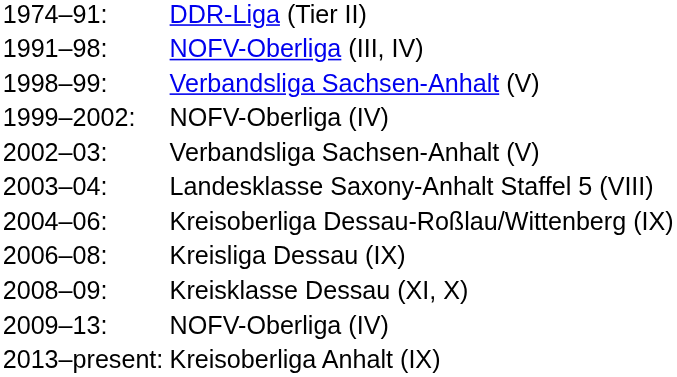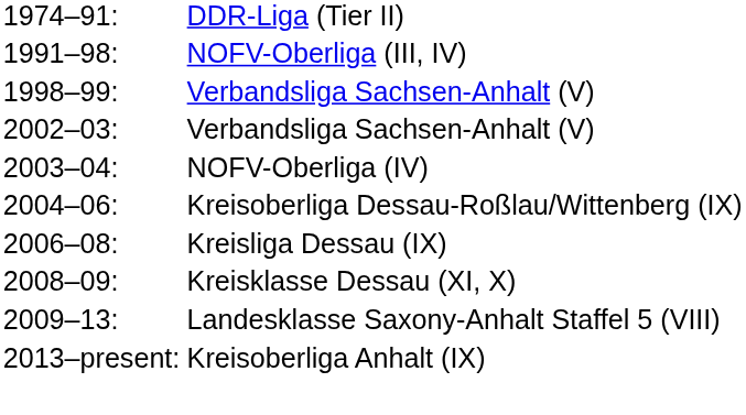- row: 1999–2002: | NOFV-Oberliga (IV)
2003–04: | column 2: Landesklasse Saxony-Anhalt Staffel 5 (VIII) -> NOFV-Oberliga (IV)
2009–13: | column 2: NOFV-Oberliga (IV) -> Landesklasse Saxony-Anhalt Staffel 5 (VIII)
